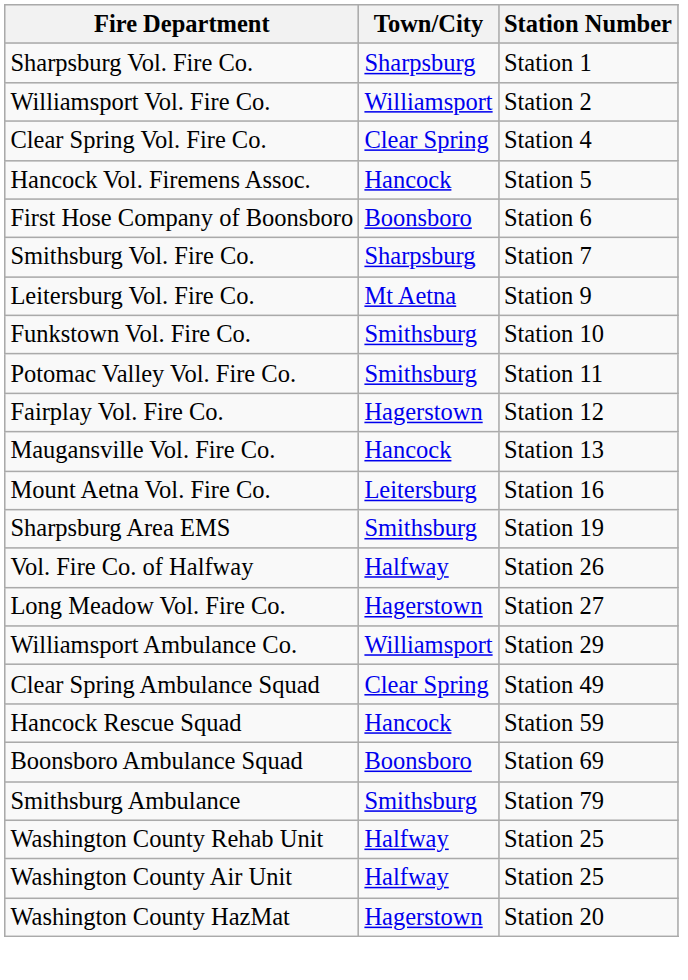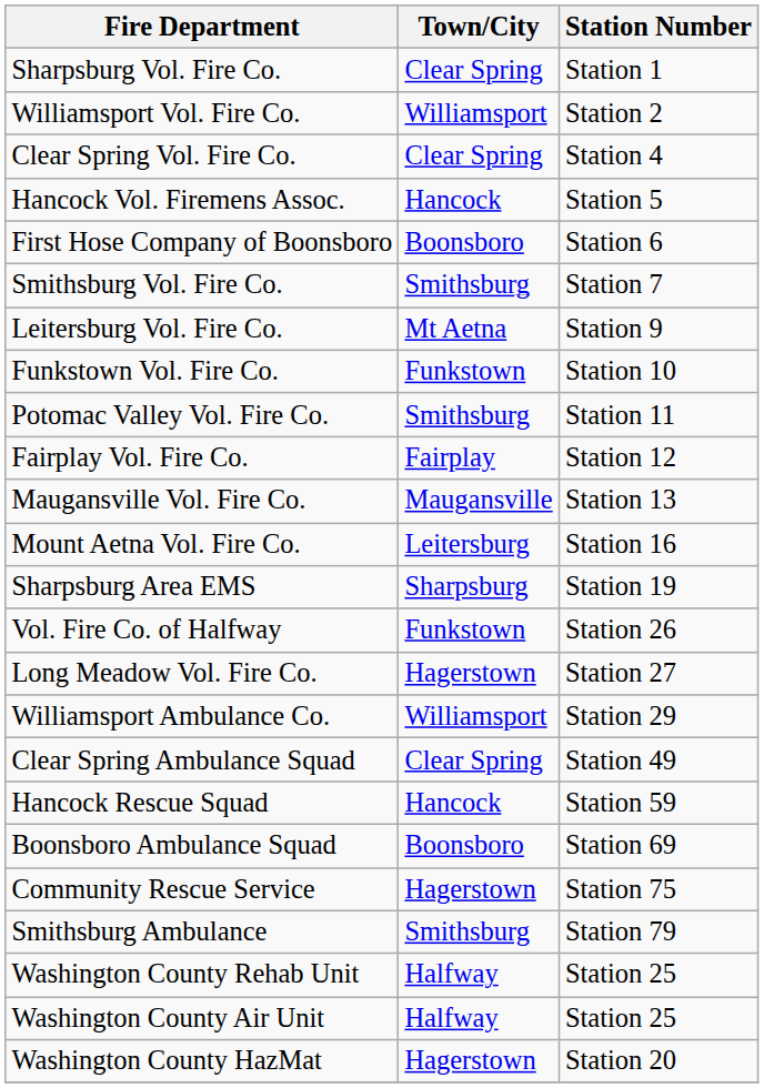Sharpsburg Vol. Fire Co. | Town/City: Sharpsburg -> Clear Spring
Smithsburg Vol. Fire Co. | Town/City: Sharpsburg -> Smithsburg
Funkstown Vol. Fire Co. | Town/City: Smithsburg -> Funkstown
Fairplay Vol. Fire Co. | Town/City: Hagerstown -> Fairplay
Maugansville Vol. Fire Co. | Town/City: Hancock -> Maugansville
Sharpsburg Area EMS | Town/City: Smithsburg -> Sharpsburg
Vol. Fire Co. of Halfway | Town/City: Halfway -> Funkstown
+ row: Community Rescue Service | Hagerstown | Station 75
